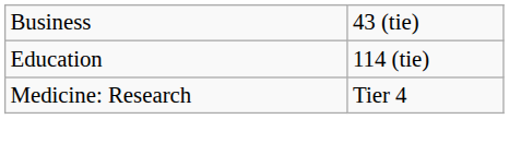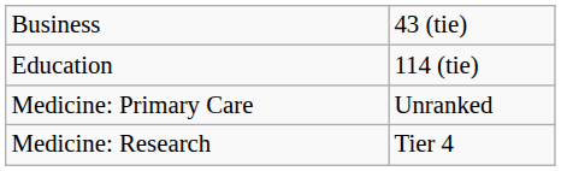+ row: Medicine: Primary Care | Unranked
